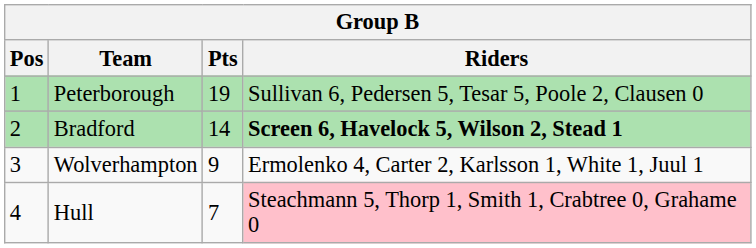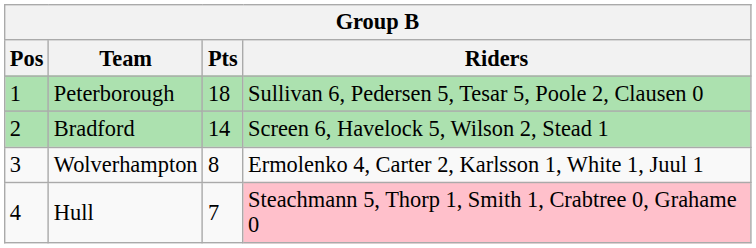Peterborough | Pts: 19 -> 18
Bradford | Riders: bold -> normal
Wolverhampton | Pts: 9 -> 8
